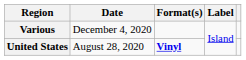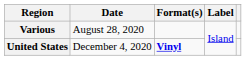Various | Date: December 4, 2020 -> August 28, 2020
United States | Date: August 28, 2020 -> December 4, 2020
